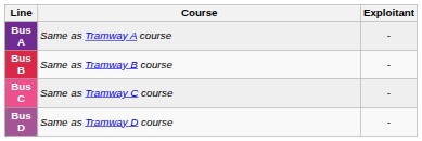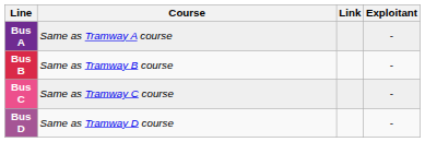+ column: Link
